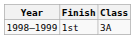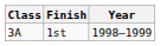columns swapped: Year <-> Class
